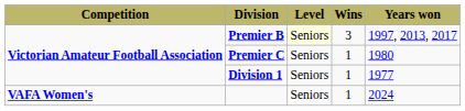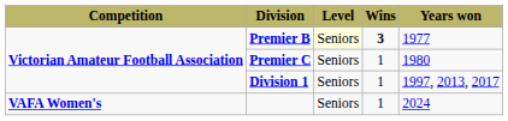Premier B | Wins: normal -> bold
Premier B | Years won: 1997, 2013, 2017 -> 1977
Division 1 | Years won: 1977 -> 1997, 2013, 2017
